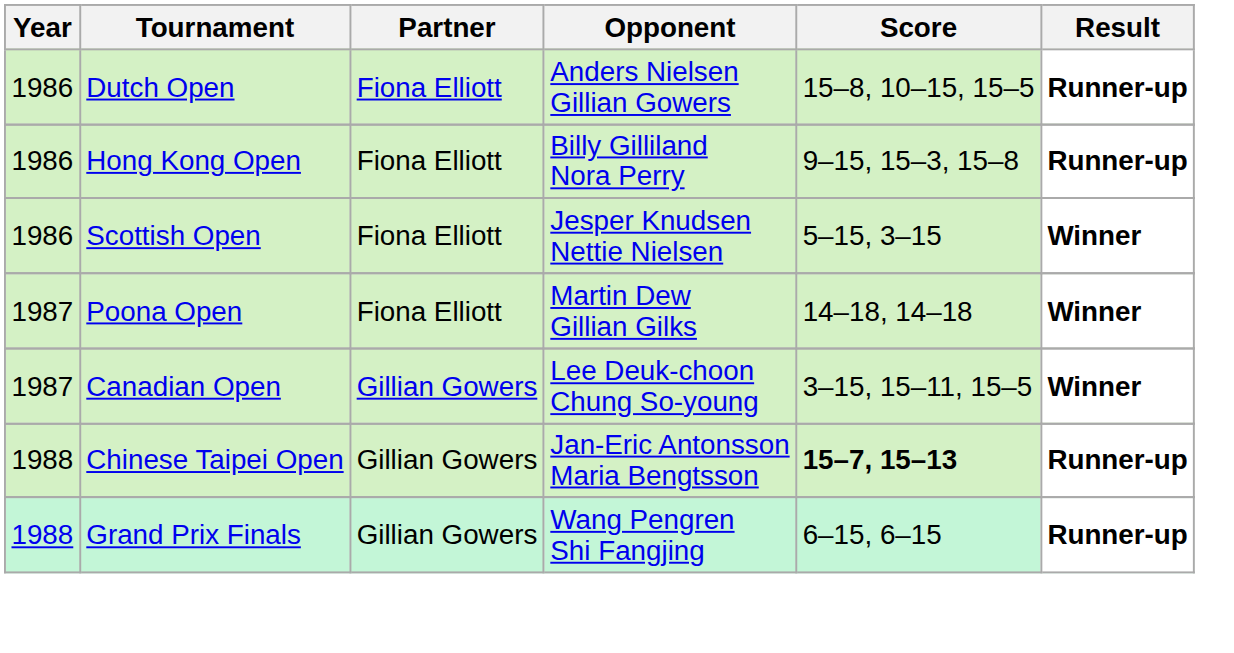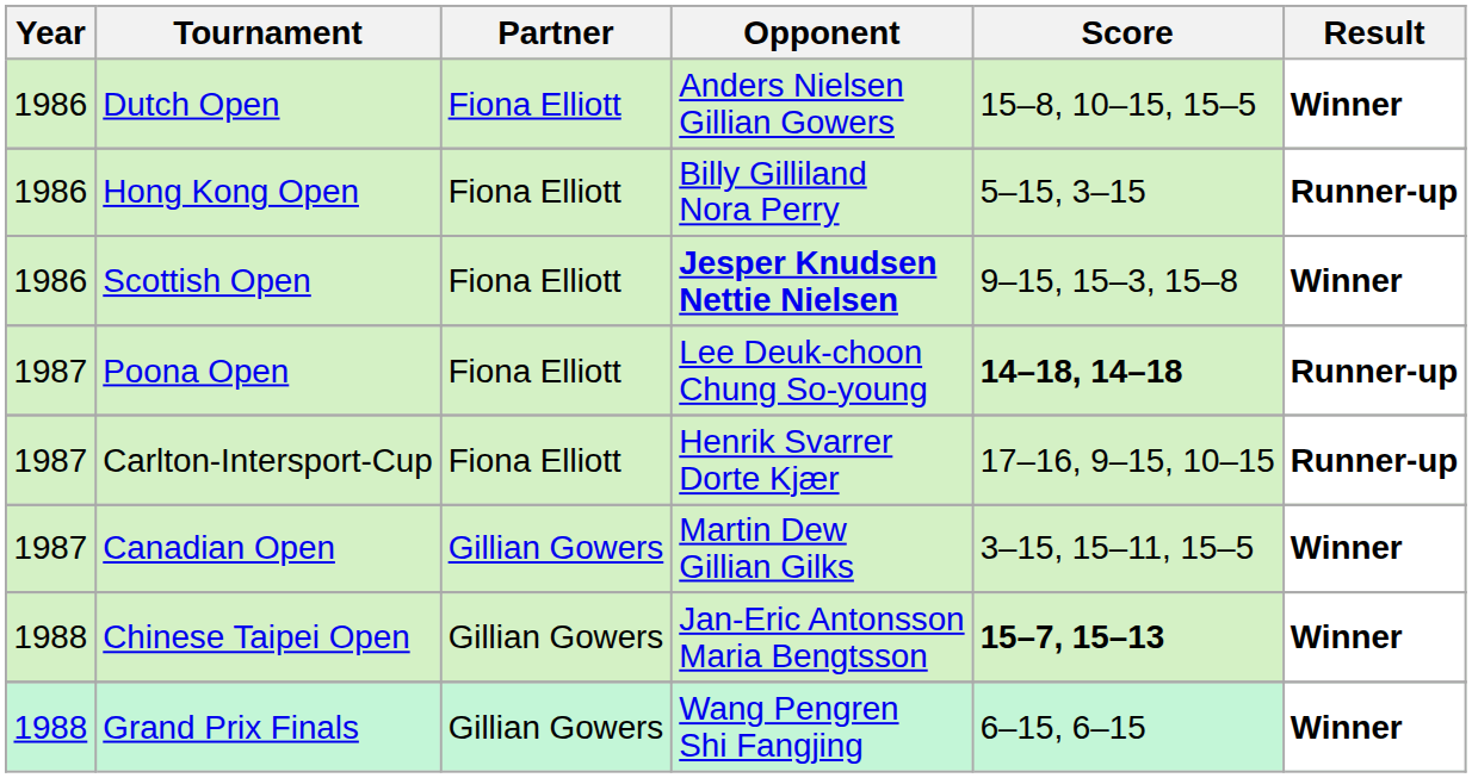Dutch Open | Result: Runner-up -> Winner
Hong Kong Open | Score: 9–15, 15–3, 15–8 -> 5–15, 3–15
Scottish Open | Opponent: normal -> bold
Scottish Open | Score: 5–15, 3–15 -> 9–15, 15–3, 15–8
Poona Open | Opponent: Martin Dew Gillian Gilks -> Lee Deuk-choon Chung So-young
Poona Open | Score: normal -> bold
Poona Open | Result: Winner -> Runner-up
+ row: 1987 | Carlton-Intersport-Cup | Fiona Elliott | Henrik Svarrer Dorte Kjær | 17–16, 9–15, 10–15 | Runner-up
Canadian Open | Opponent: Lee Deuk-choon Chung So-young -> Martin Dew Gillian Gilks
Chinese Taipei Open | Result: Runner-up -> Winner
Grand Prix Finals | Result: Runner-up -> Winner
